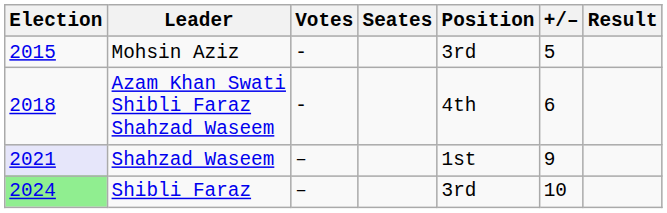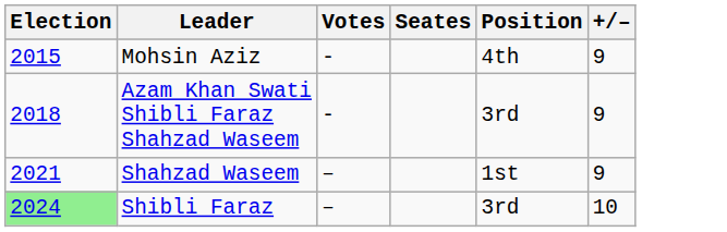- column: Result
Mohsin Aziz | Position: 3rd -> 4th
Mohsin Aziz | +/–: 5 -> 9
Azam Khan Swati Shibli Faraz Shahzad Waseem | Position: 4th -> 3rd
Azam Khan Swati Shibli Faraz Shahzad Waseem | +/–: 6 -> 9
Shahzad Waseem | Election: lavender background -> no background
